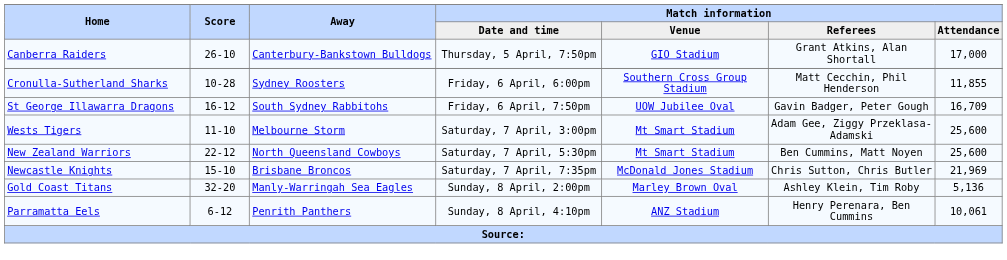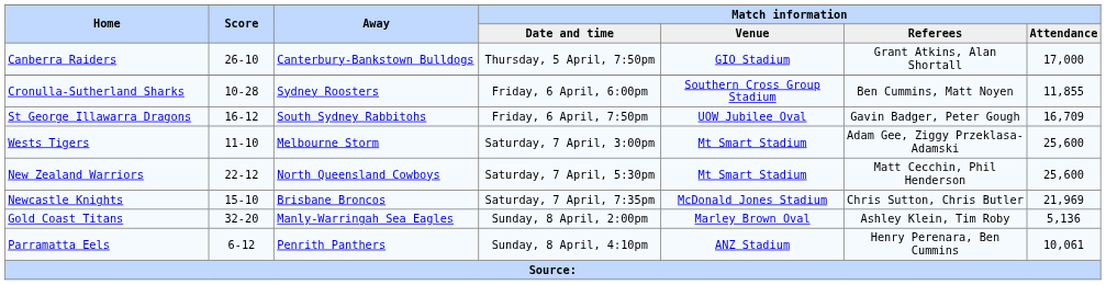Cronulla-Sutherland Sharks | Match information / Referees: Matt Cecchin, Phil Henderson -> Ben Cummins, Matt Noyen
New Zealand Warriors | Match information / Referees: Ben Cummins, Matt Noyen -> Matt Cecchin, Phil Henderson
